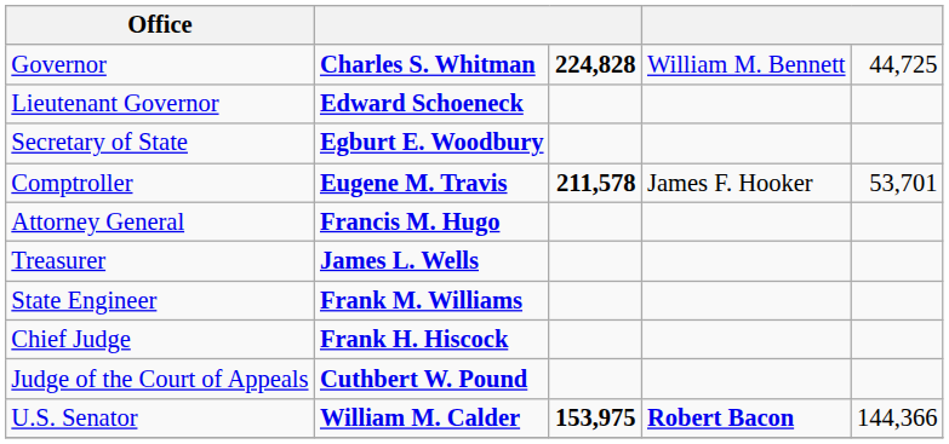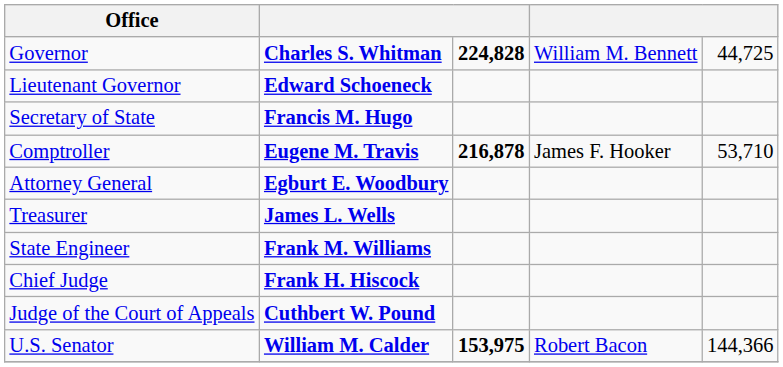Secretary of State | column 2: Egburt E. Woodbury -> Francis M. Hugo
Comptroller | column 3: 211,578 -> 216,878
Comptroller | column 5: 53,701 -> 53,710
Attorney General | column 2: Francis M. Hugo -> Egburt E. Woodbury
U.S. Senator | column 4: bold -> normal
